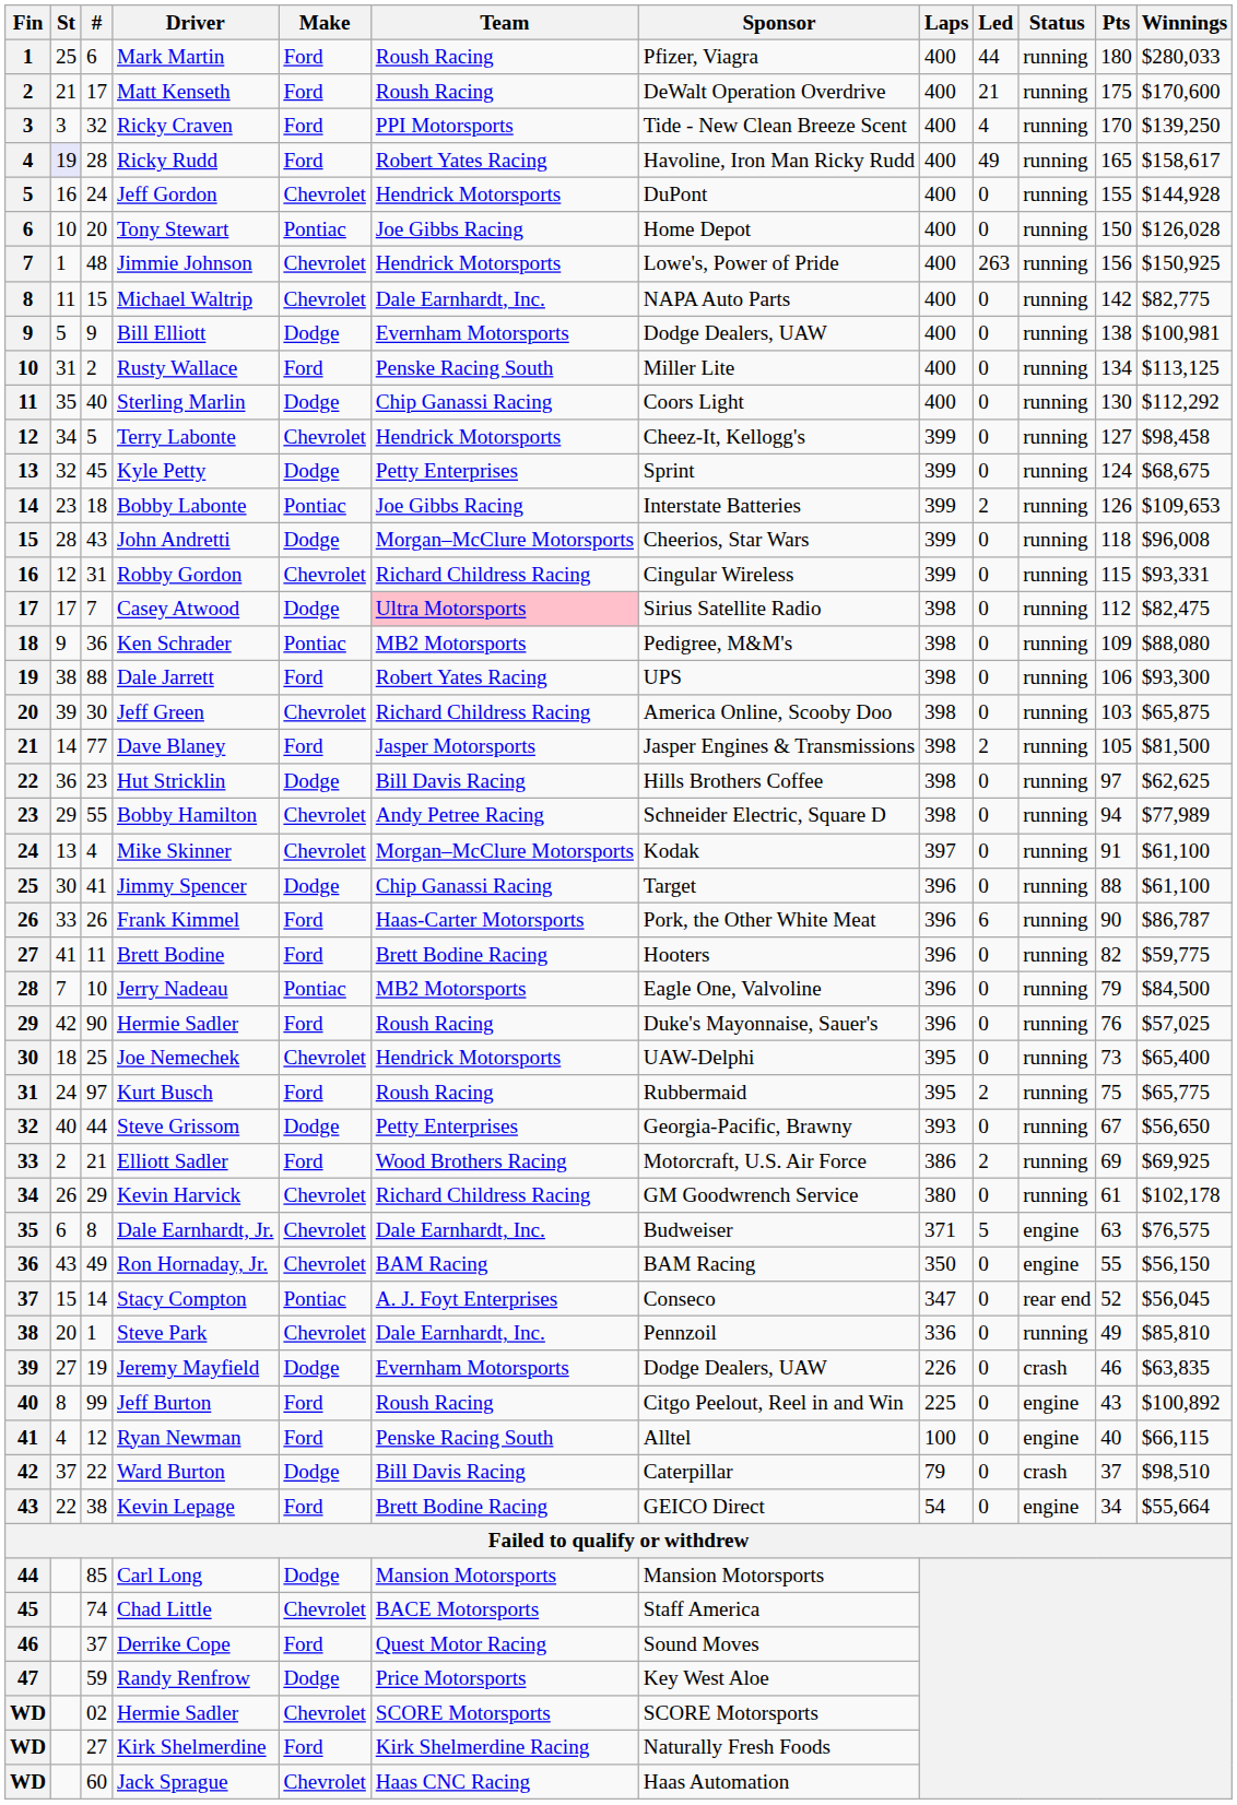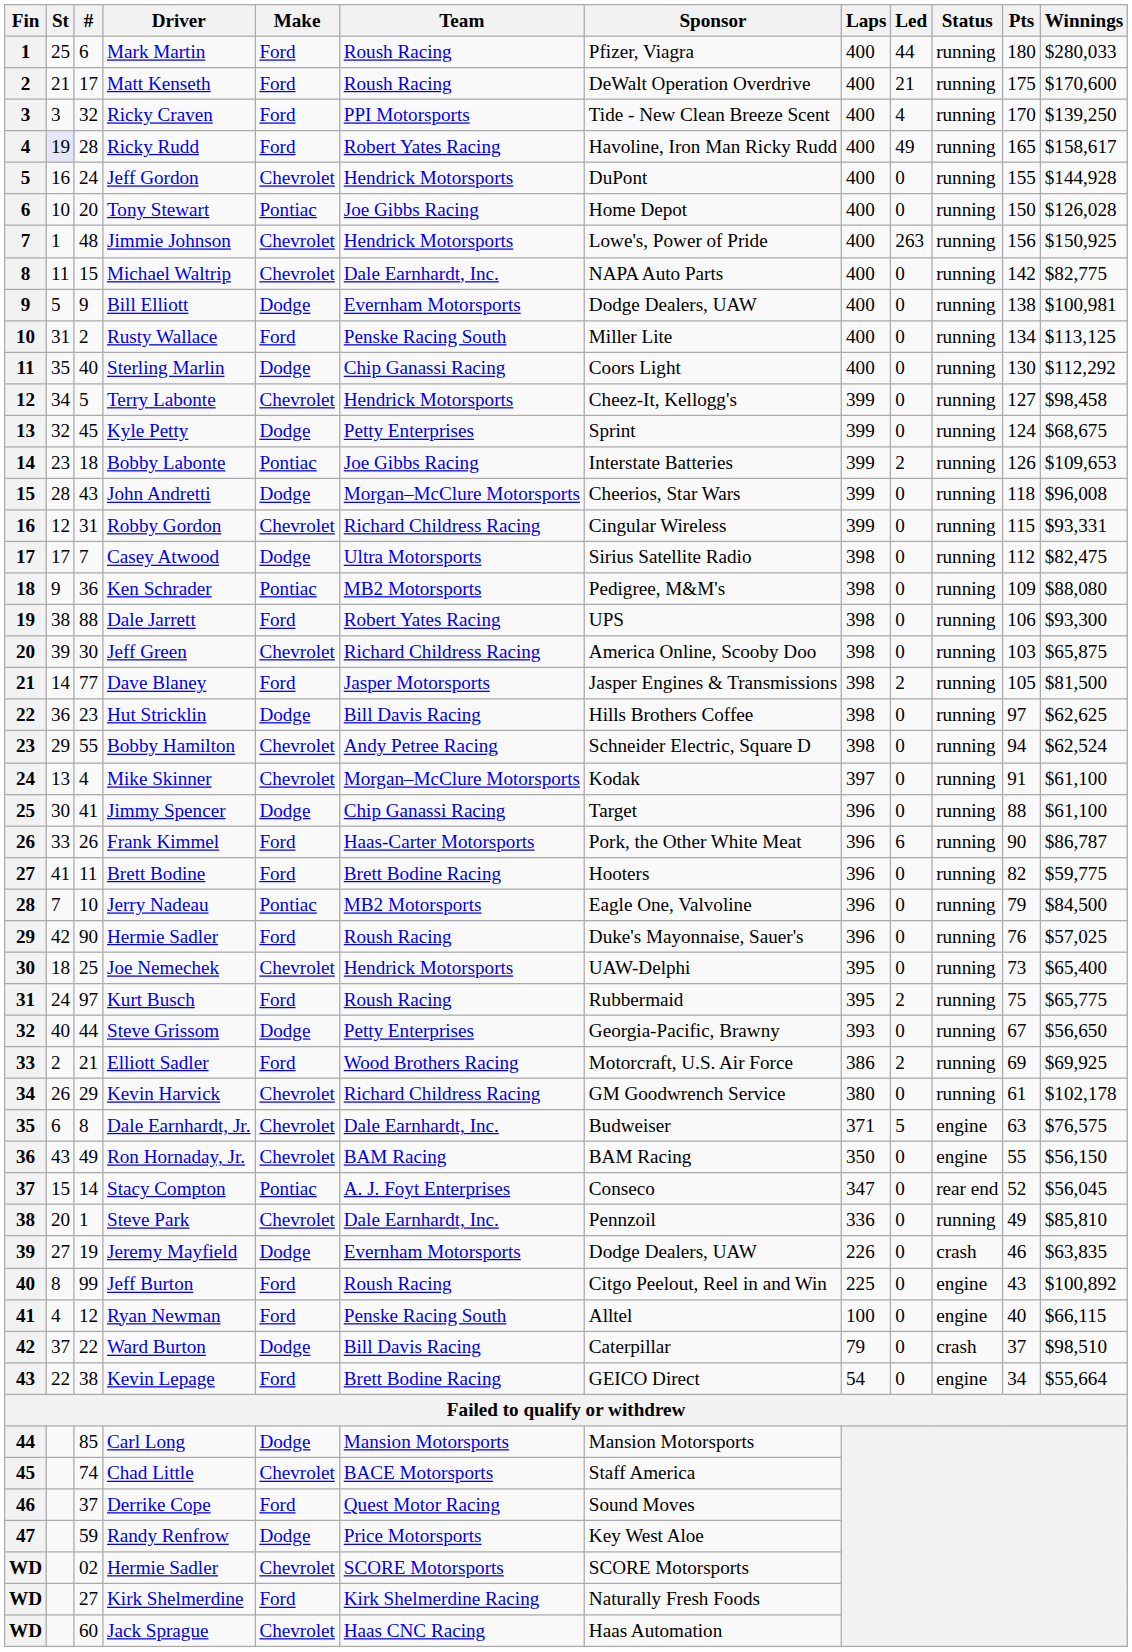Casey Atwood | Team: pink background -> no background
Bobby Hamilton | Winnings: $77,989 -> $62,524
